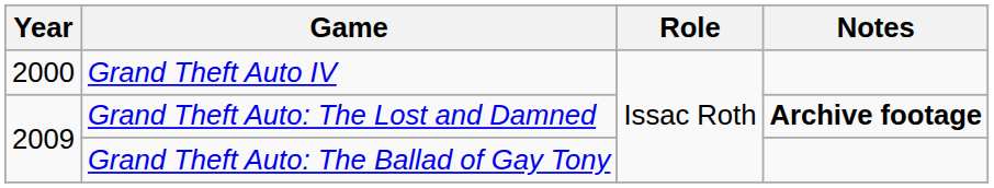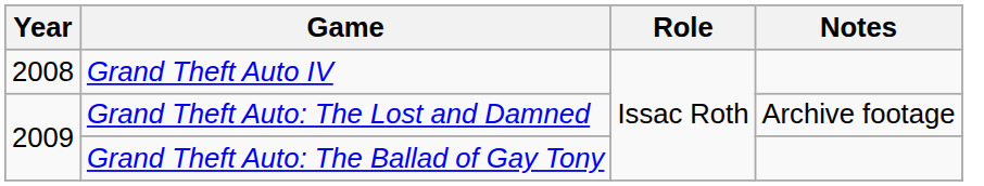Grand Theft Auto IV | Year: 2000 -> 2008
Grand Theft Auto: The Lost and Damned | Notes: bold -> normal
